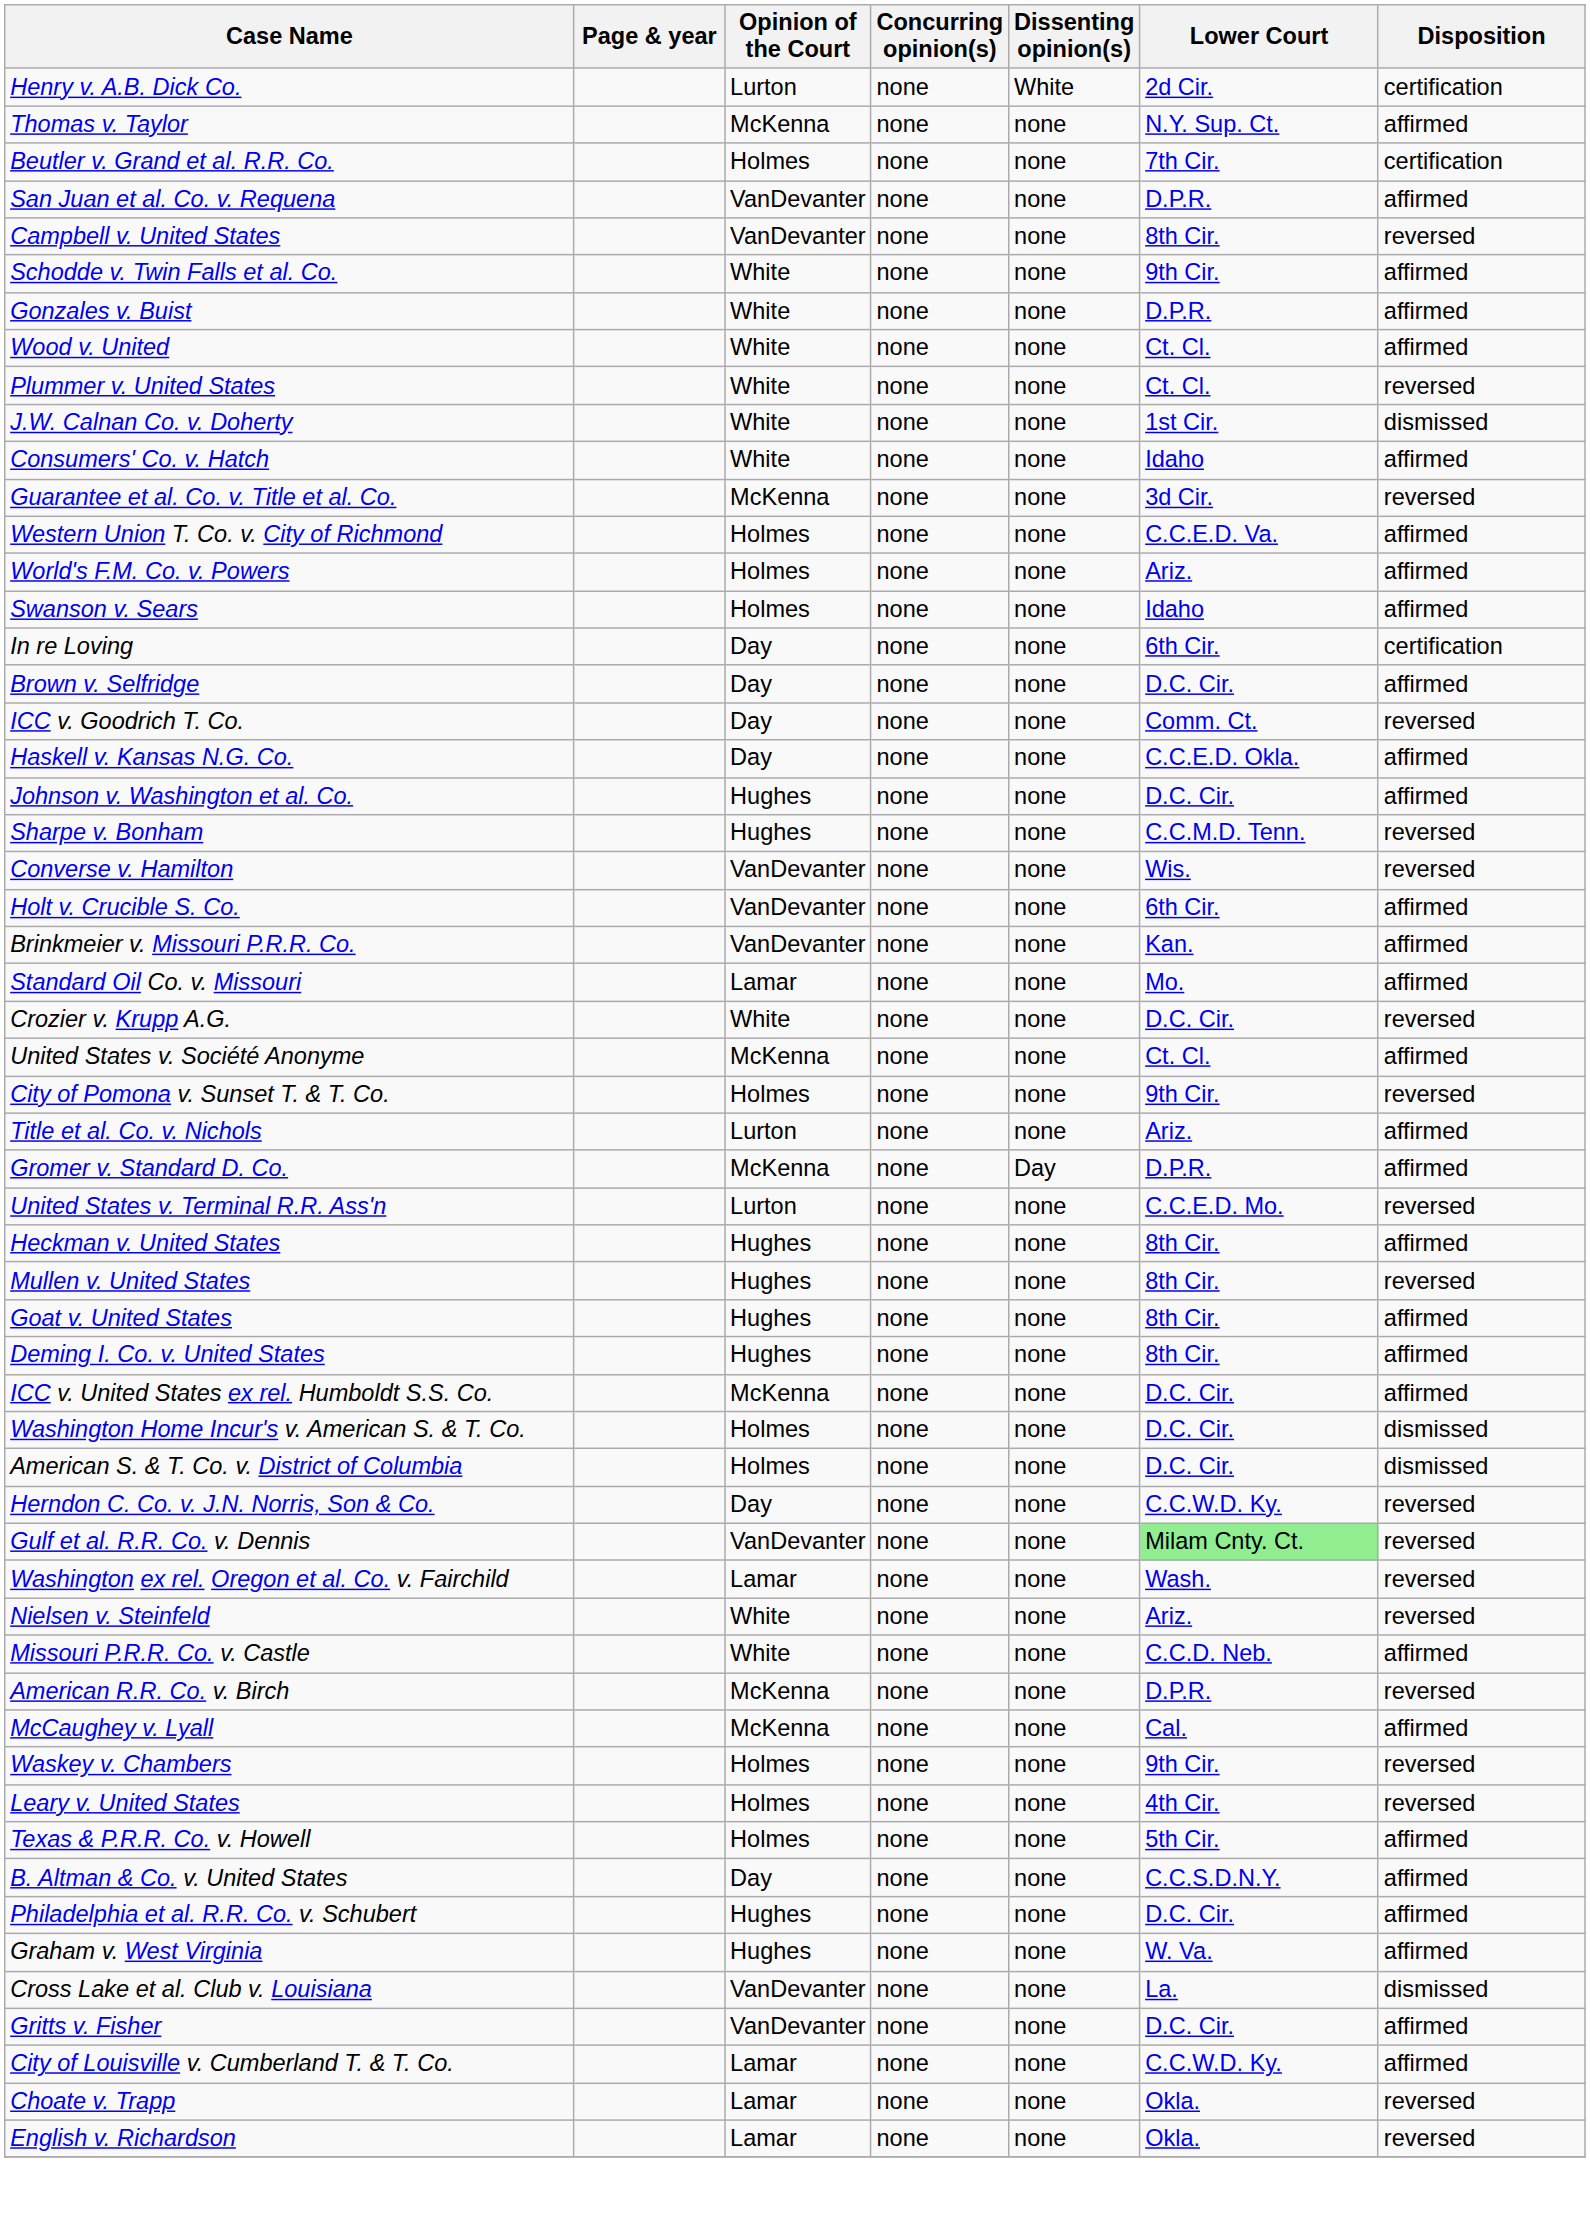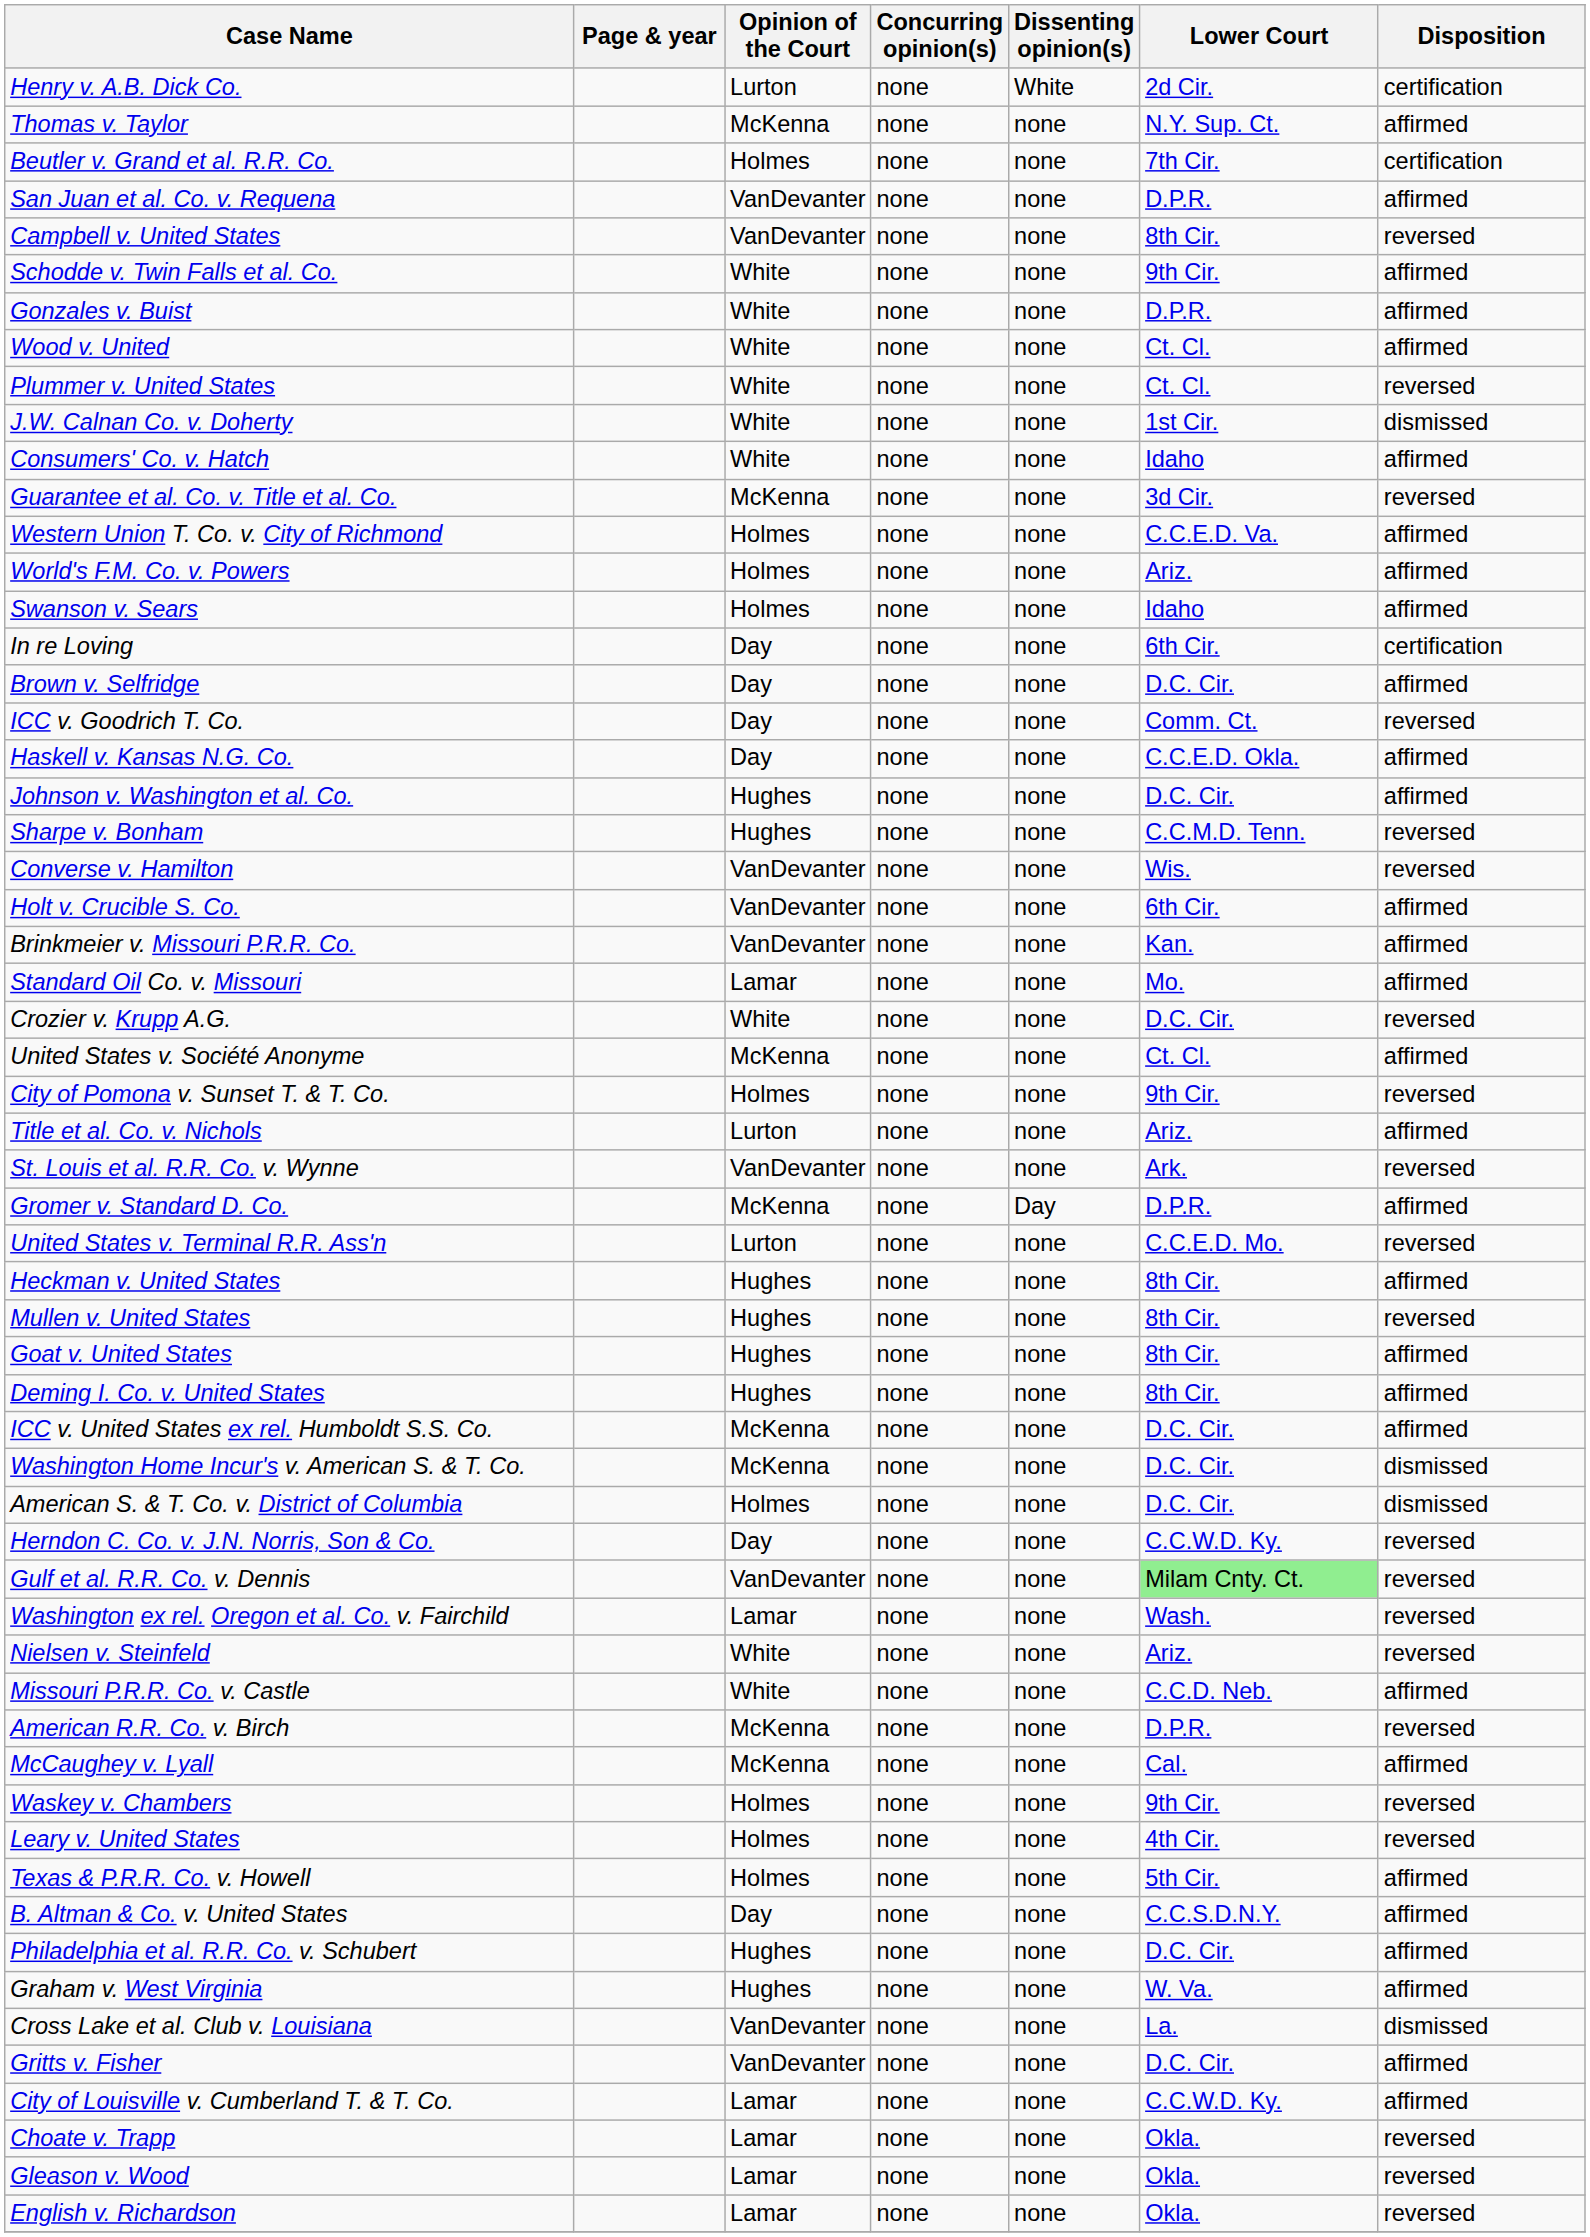+ row: St. Louis et al. R.R. Co. v. Wynne | VanDevanter | none | none | Ark. | reversed
Washington Home Incur's v. American S. & T. Co. | Opinion of the Court: Holmes -> McKenna
+ row: Gleason v. Wood | Lamar | none | none | Okla. | reversed
